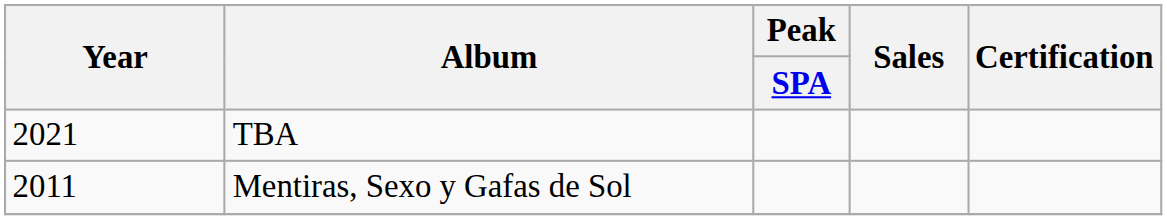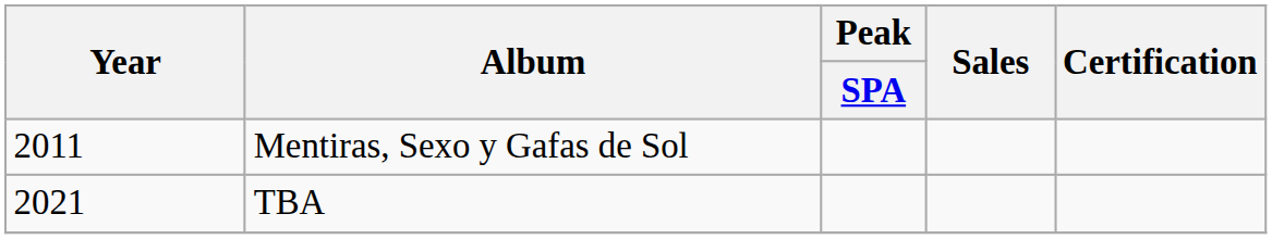rows swapped: Mentiras, Sexo y Gafas de Sol <-> TBA
